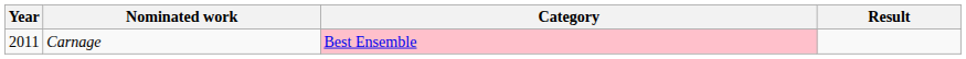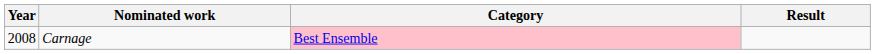Carnage | Year: 2011 -> 2008
